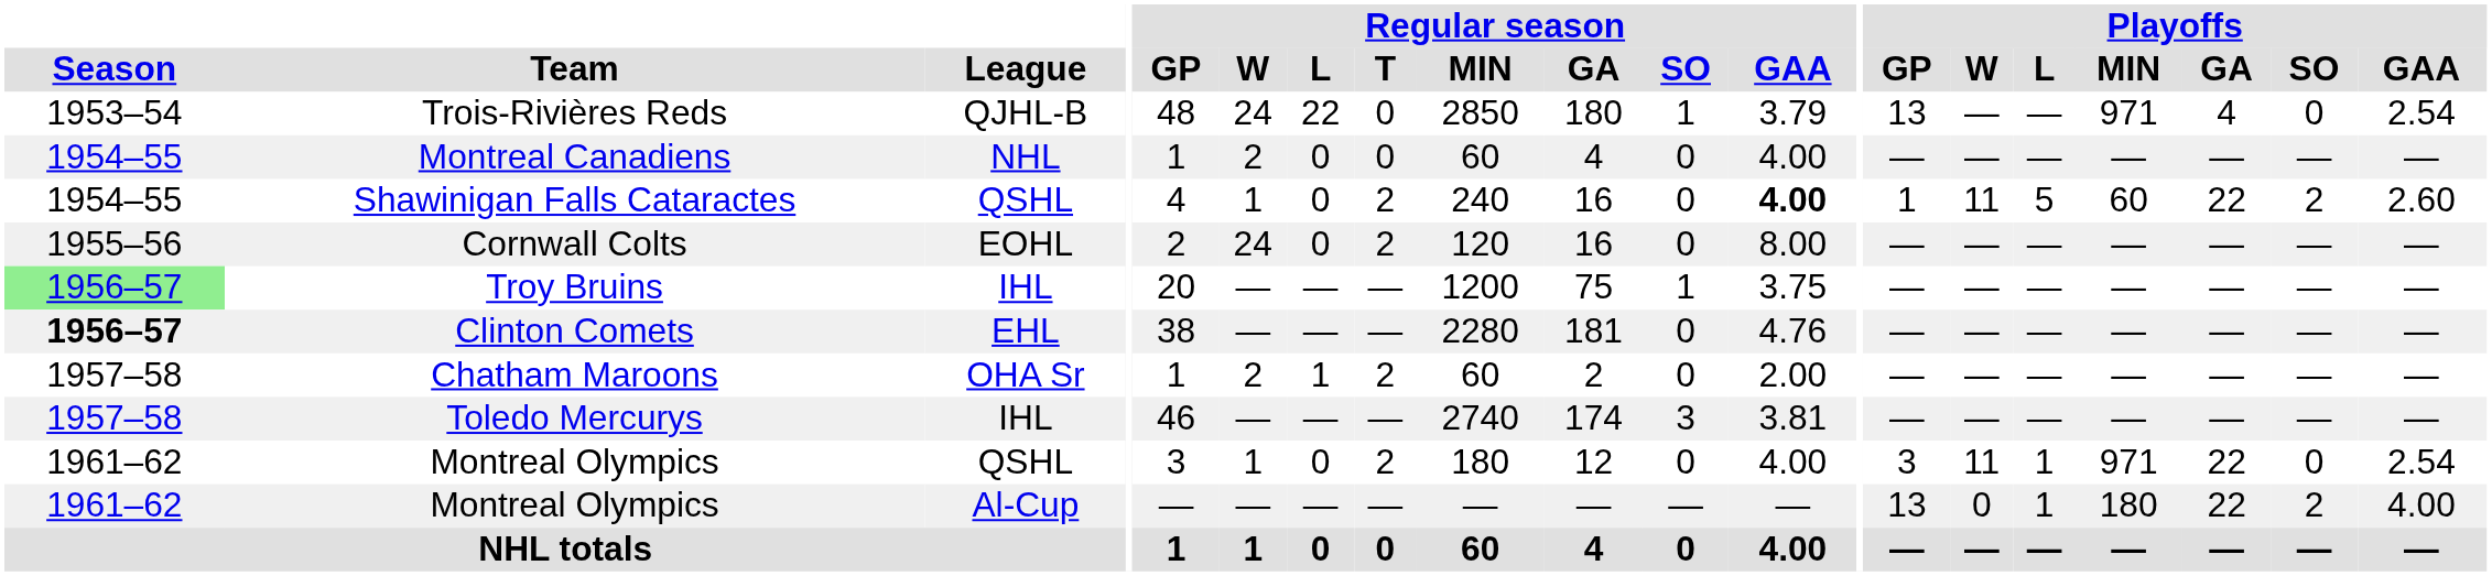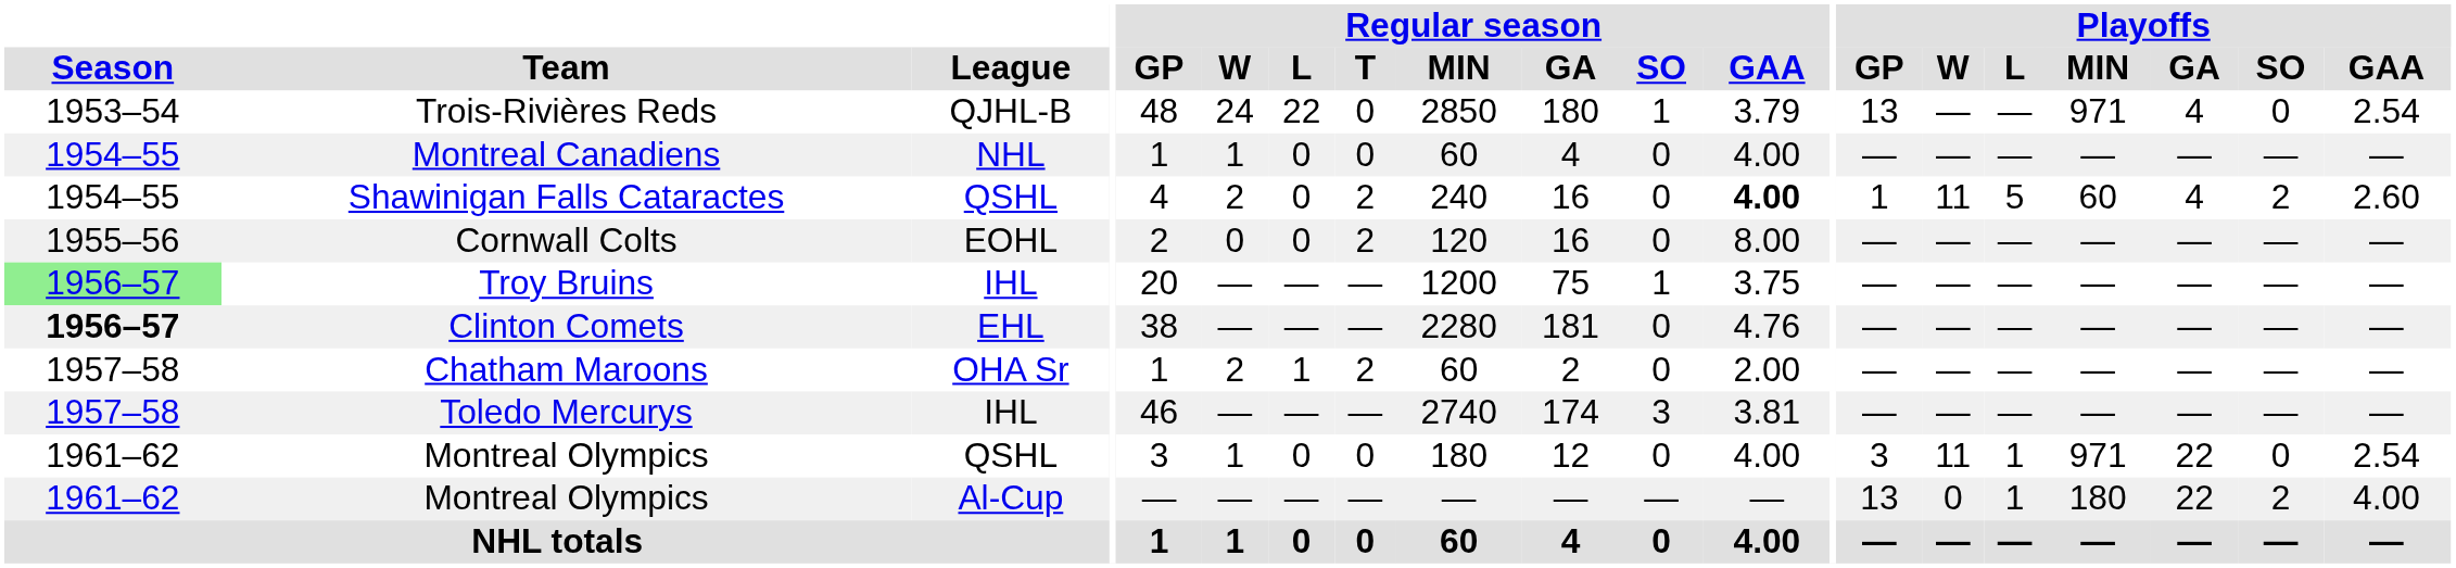Montreal Canadiens | Regular season / W: 2 -> 1
Shawinigan Falls Cataractes | Regular season / W: 1 -> 2
Shawinigan Falls Cataractes | Playoffs / GA: 22 -> 4
Cornwall Colts | Regular season / W: 24 -> 0
Montreal Olympics / QSHL | Regular season / T: 2 -> 0
